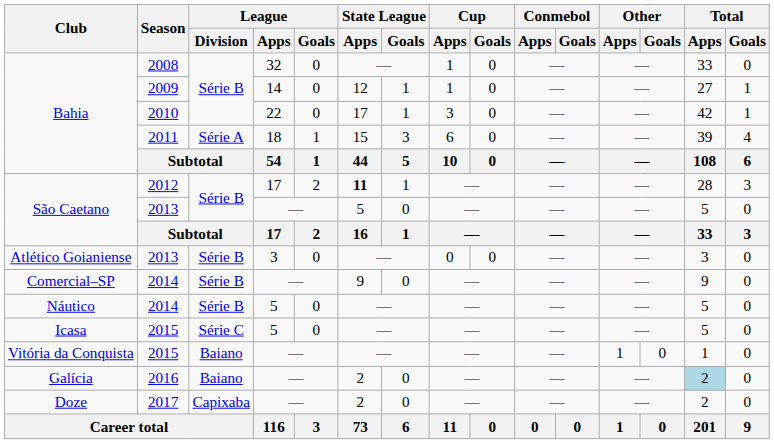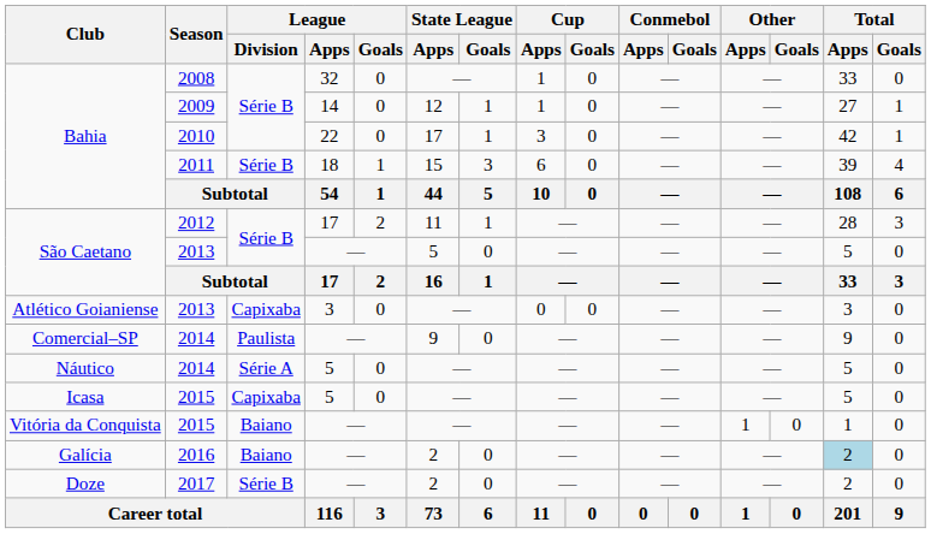2011 | League / Division: Série A -> Série B
2012 | State League / Apps: bold -> normal
Atlético Goianiense / 2013 | League / Division: Série B -> Capixaba
Comercial–SP / 2014 | League / Division: Série B -> Paulista
Náutico / 2014 | League / Division: Série B -> Série A
Icasa / 2015 | League / Division: Série C -> Capixaba
2017 | League / Division: Capixaba -> Série B
